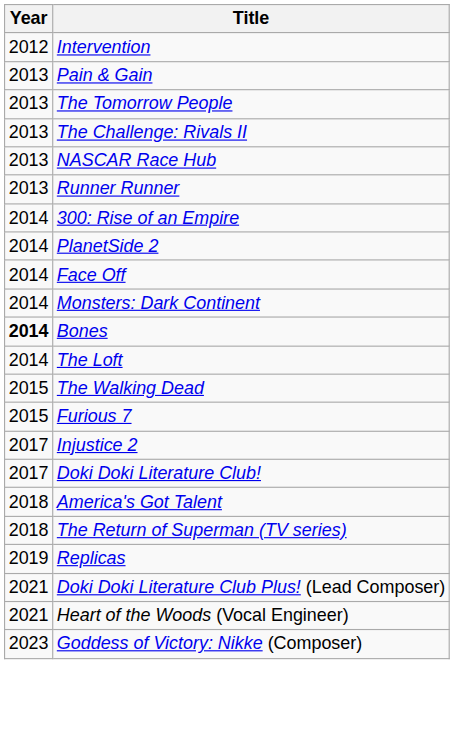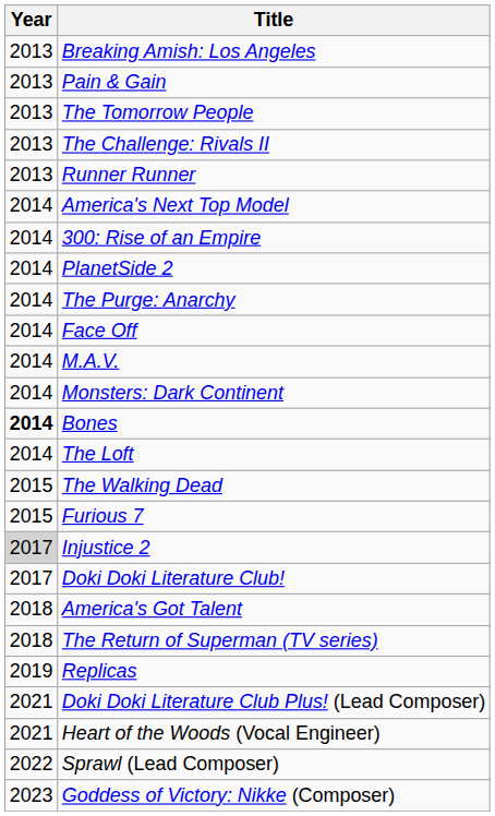- row: 2012 | Intervention
+ row: 2013 | Breaking Amish: Los Angeles
- row: 2013 | NASCAR Race Hub
+ row: 2014 | America's Next Top Model
+ row: 2014 | The Purge: Anarchy
+ row: 2014 | M.A.V.
Injustice 2 | Year: no background -> lightgrey background
+ row: 2022 | Sprawl (Lead Composer)
